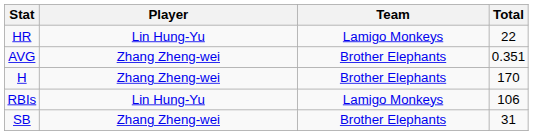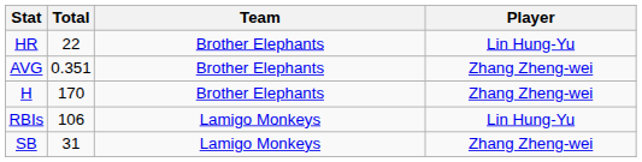columns swapped: Player <-> Total
HR | Team: Lamigo Monkeys -> Brother Elephants
SB | Team: Brother Elephants -> Lamigo Monkeys
